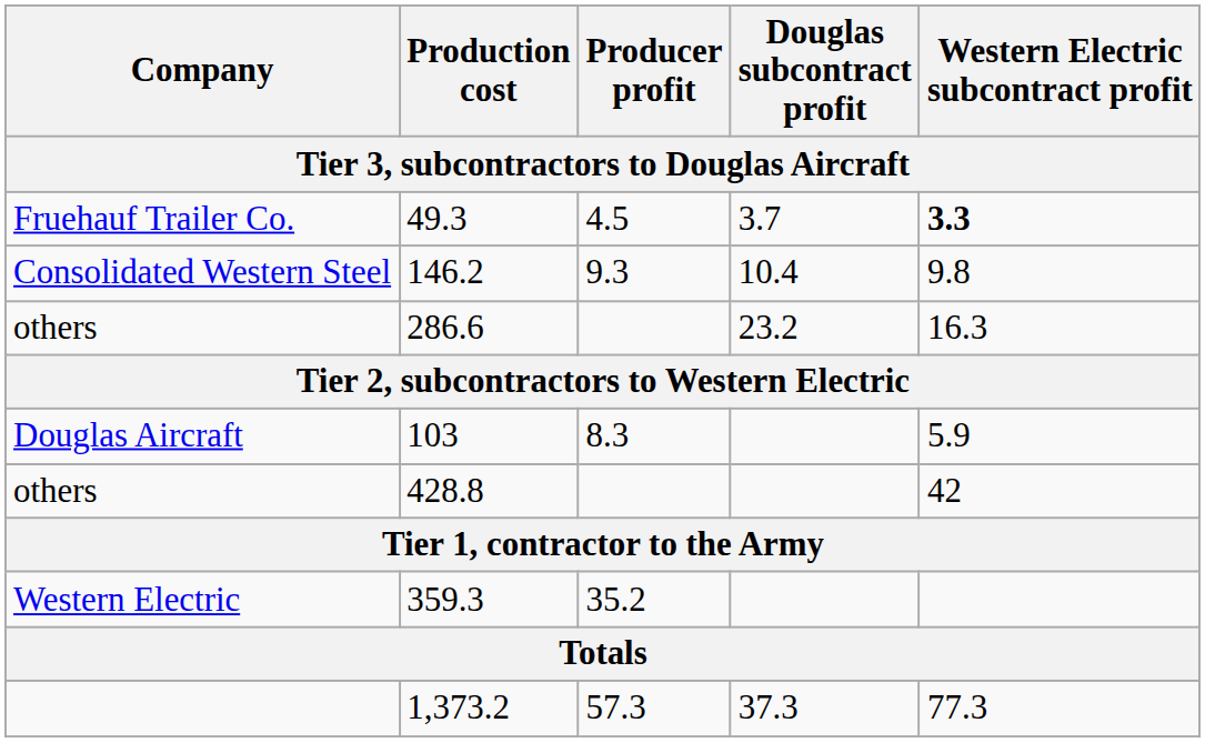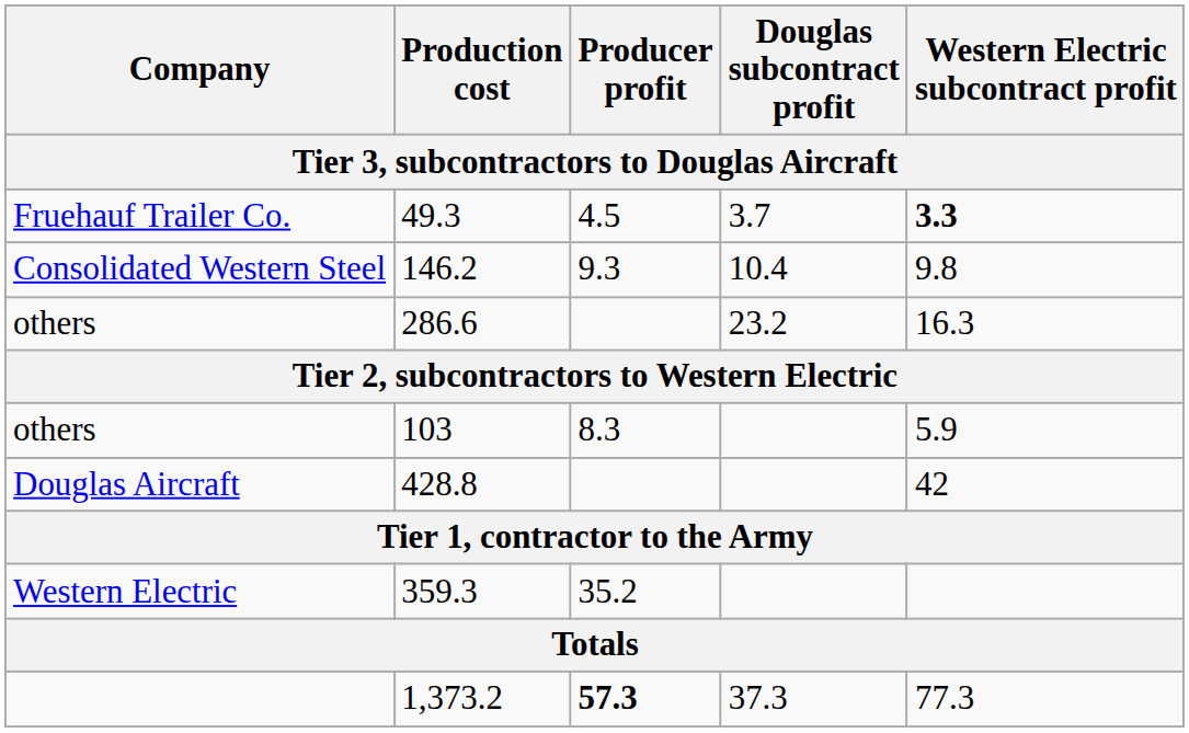103 | Company: Douglas Aircraft -> others
428.8 | Company: others -> Douglas Aircraft
1,373.2 | Producer profit: normal -> bold
